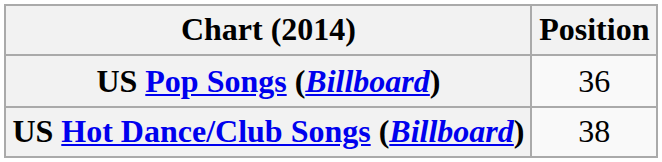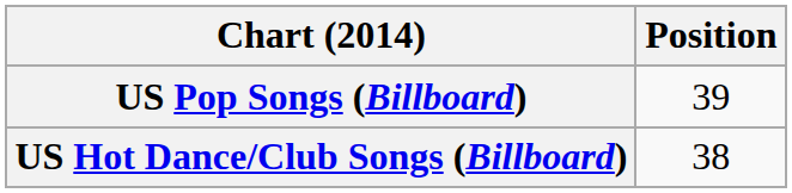US Pop Songs (Billboard) | Position: 36 -> 39
